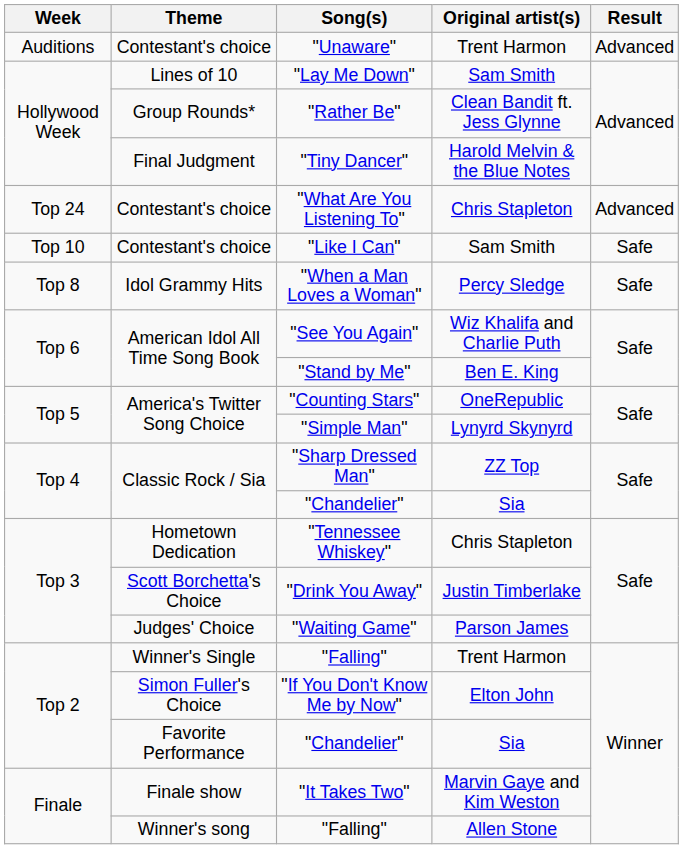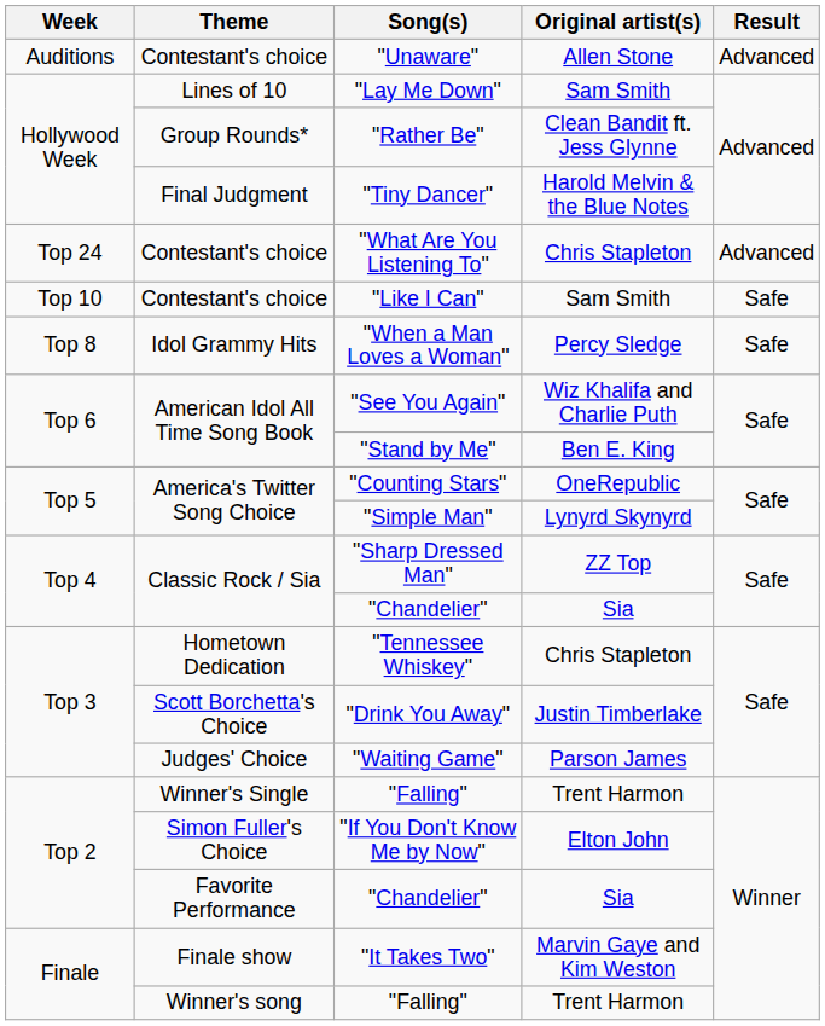"Unaware" | Original artist(s): Trent Harmon -> Allen Stone
Winner's song / "Falling" | Original artist(s): Allen Stone -> Trent Harmon
